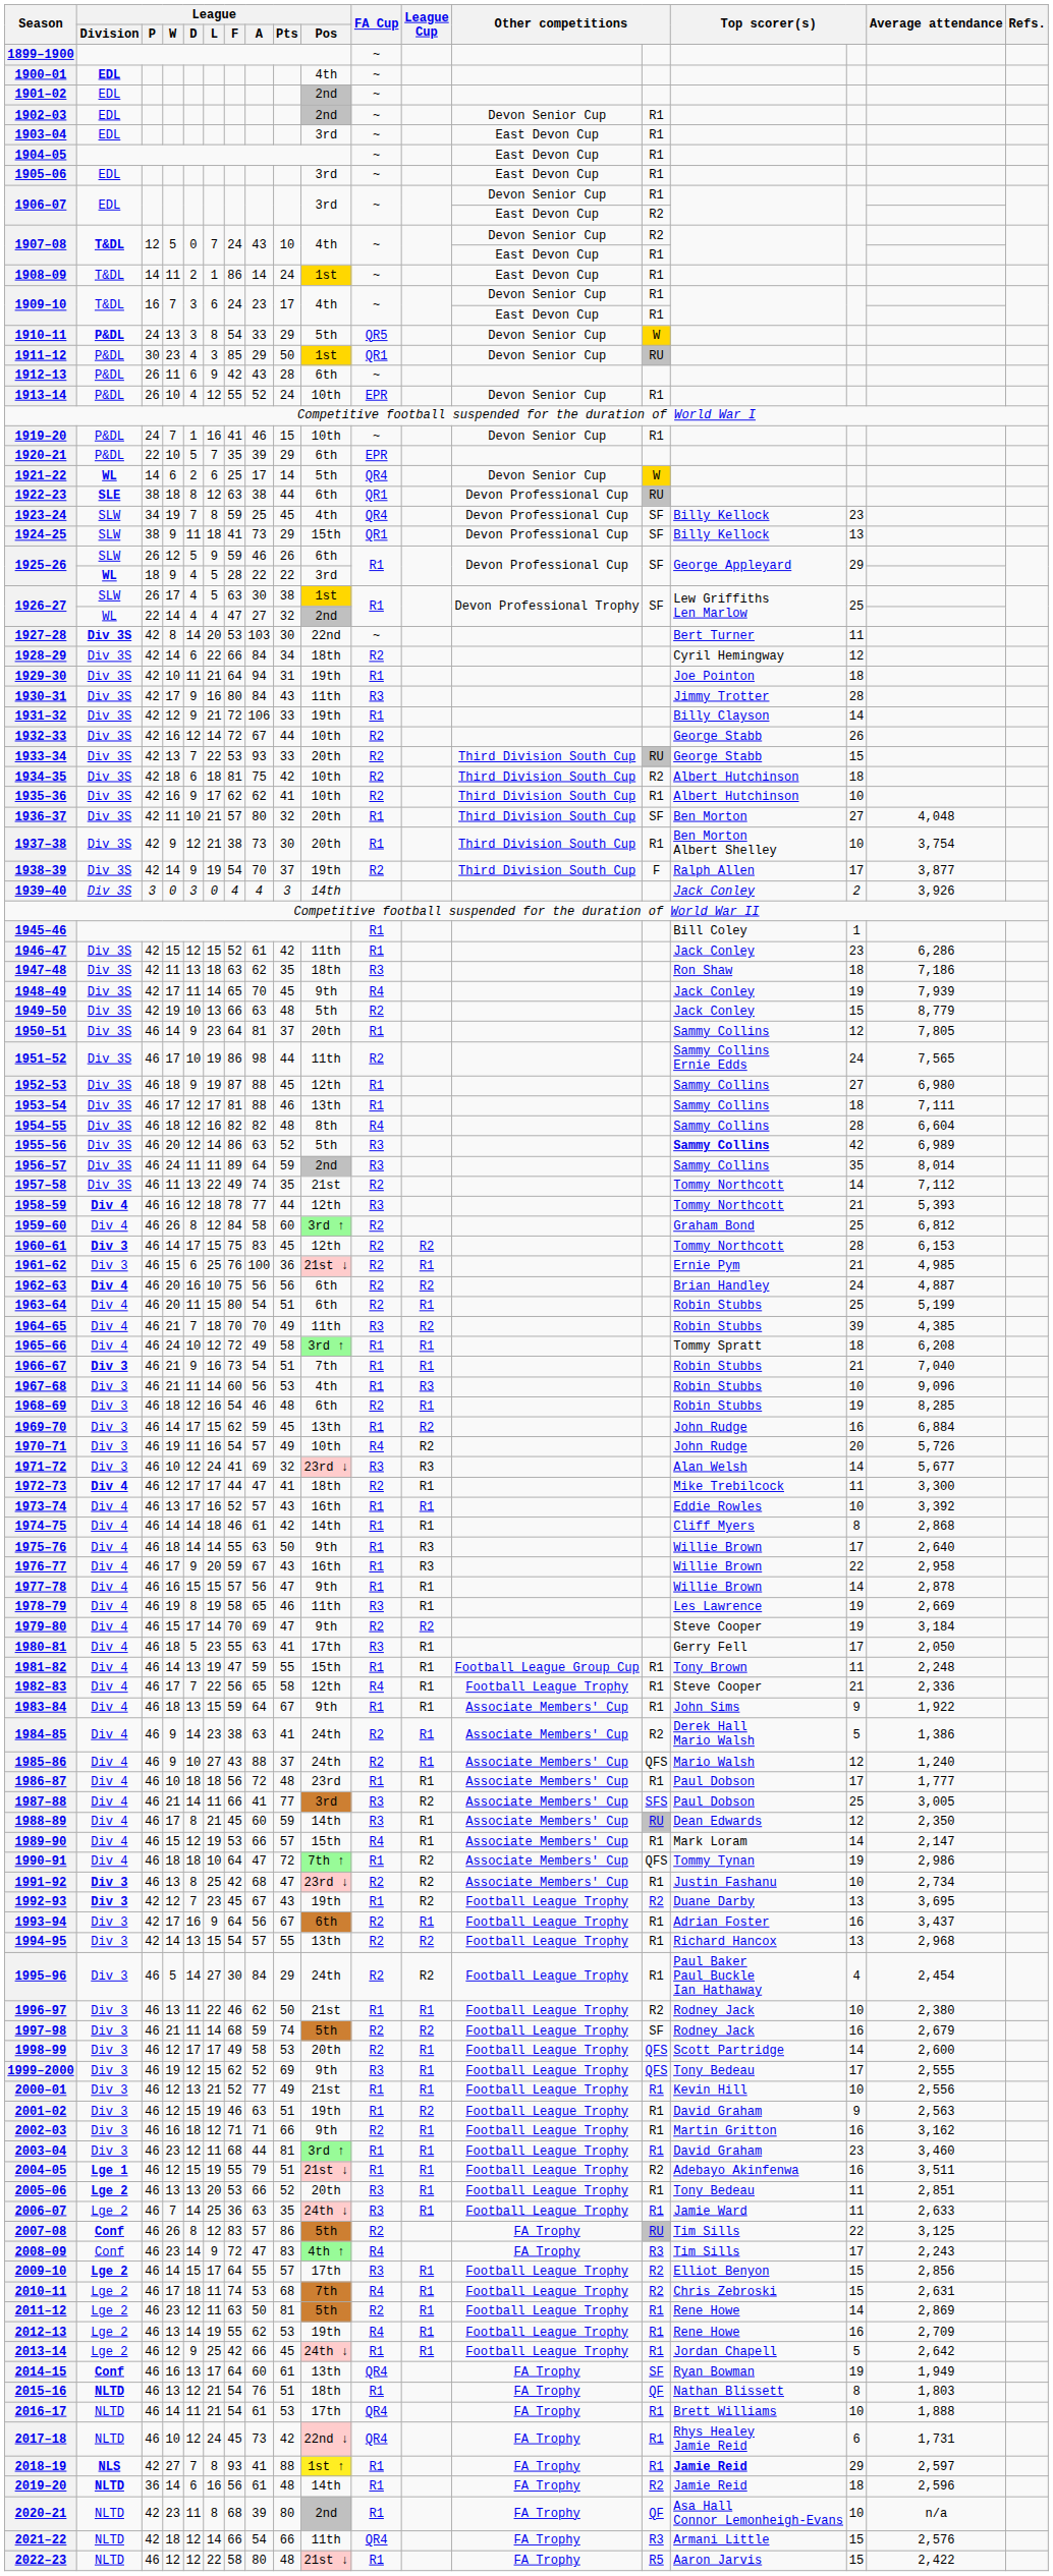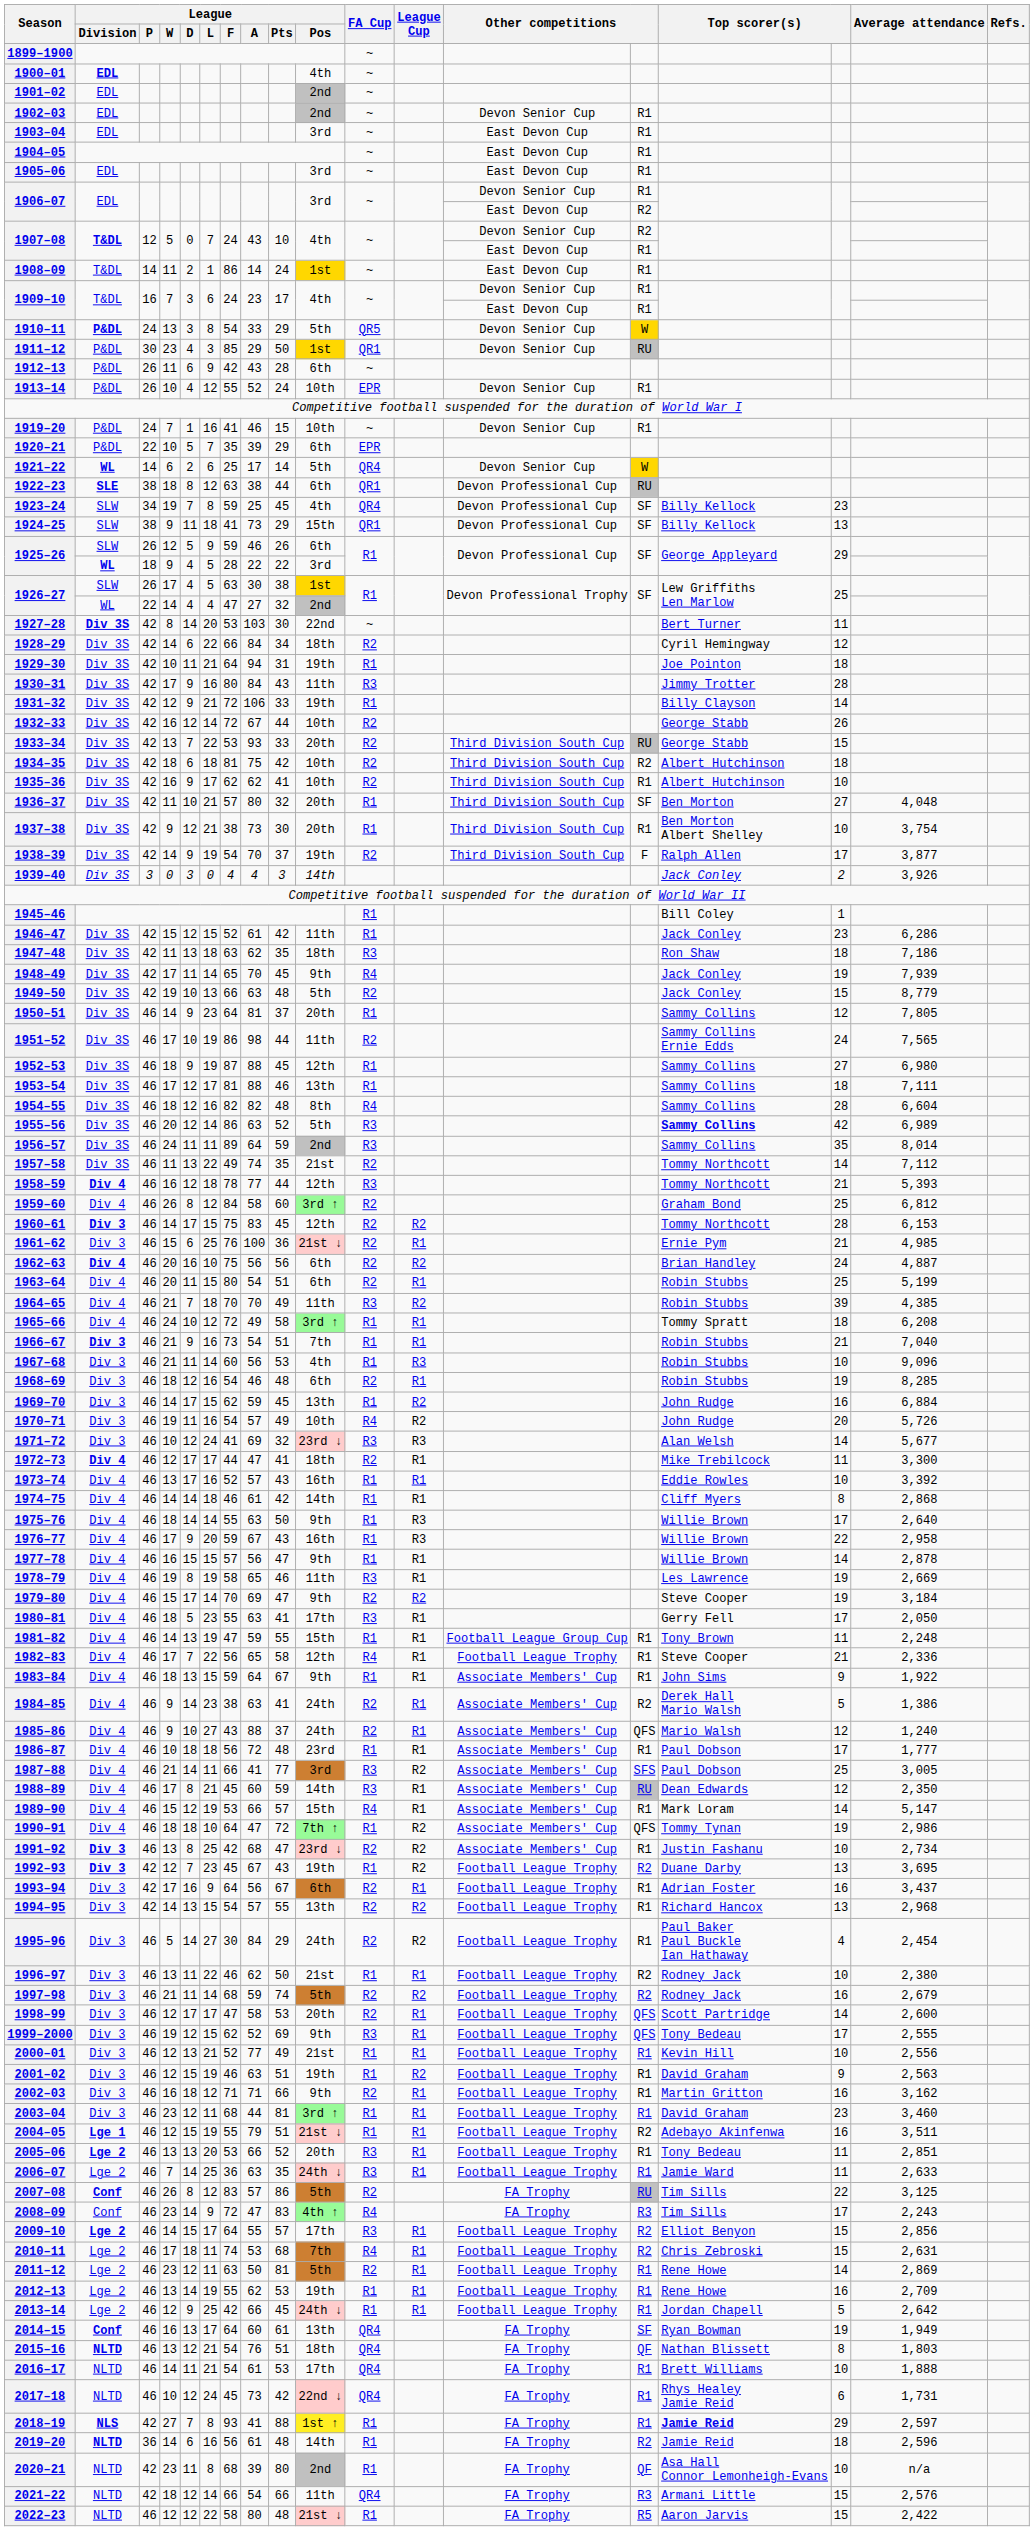1989–90 | Average attendance: 2,147 -> 5,147
1997–98 | column 14: SF -> R2
1998–99 | League / F: 49 -> 47
2012–13 | FA Cup: R4 -> R1
2015–16 | FA Cup: R1 -> QR4
